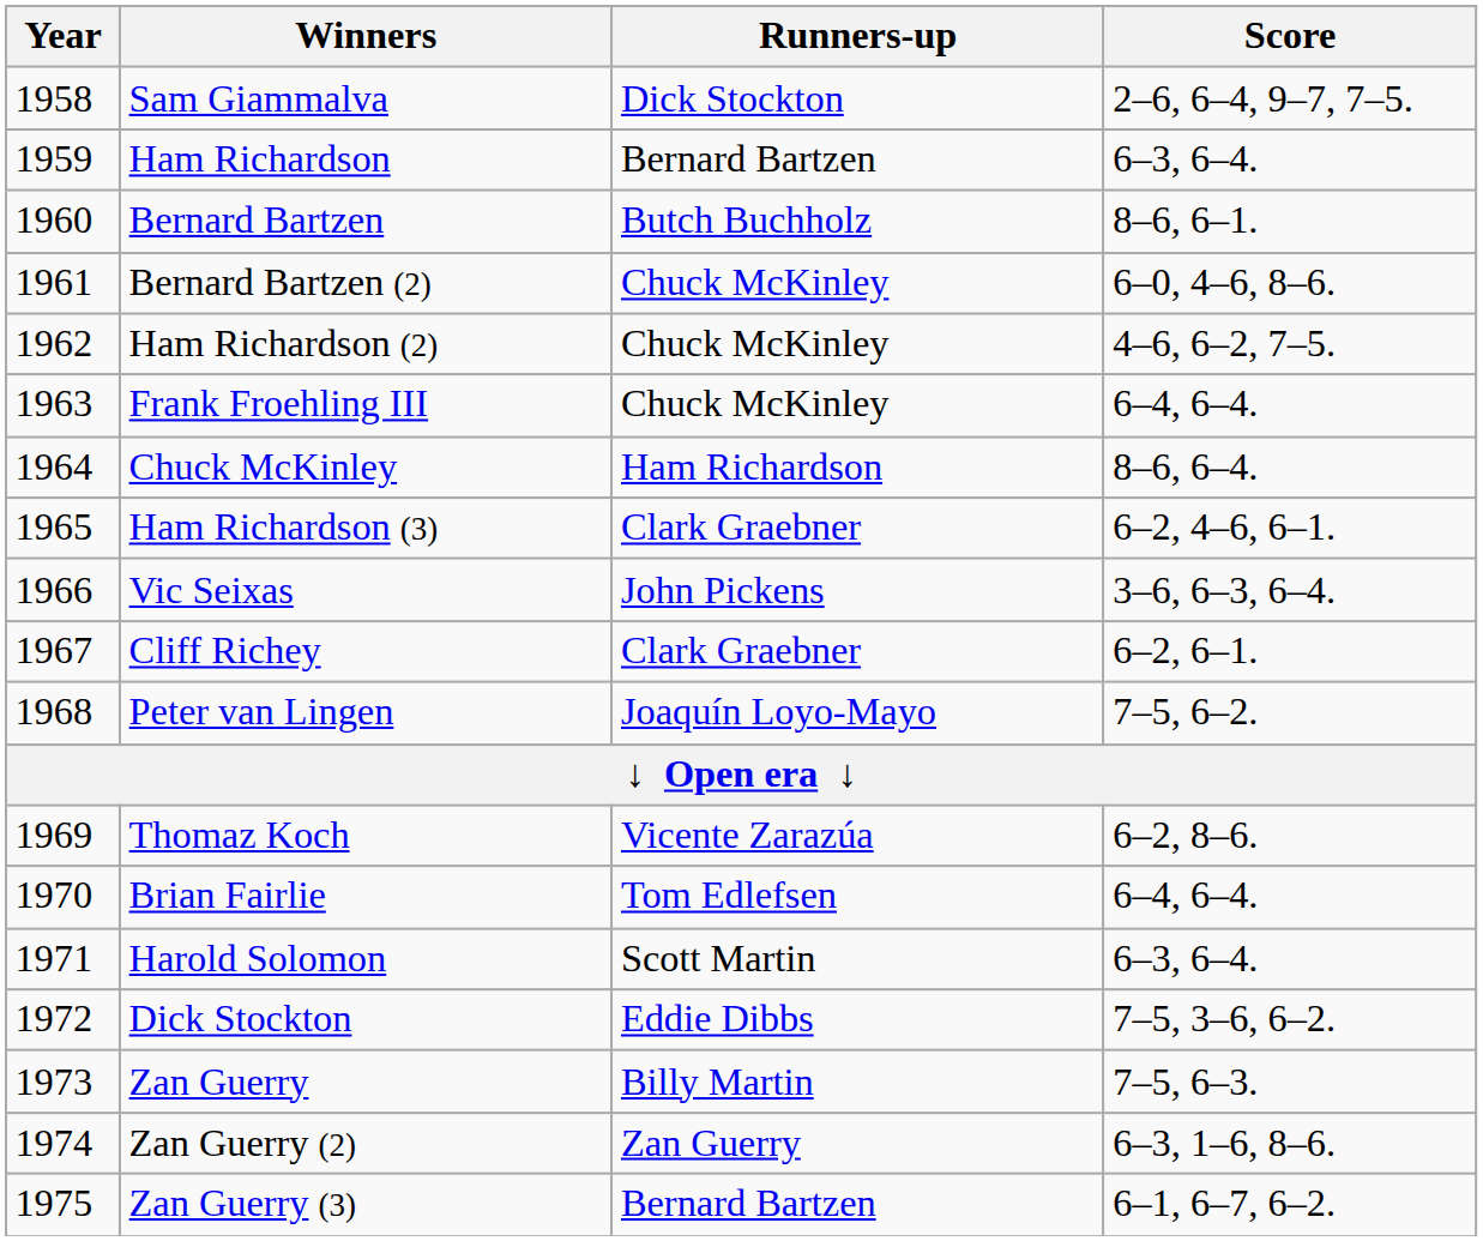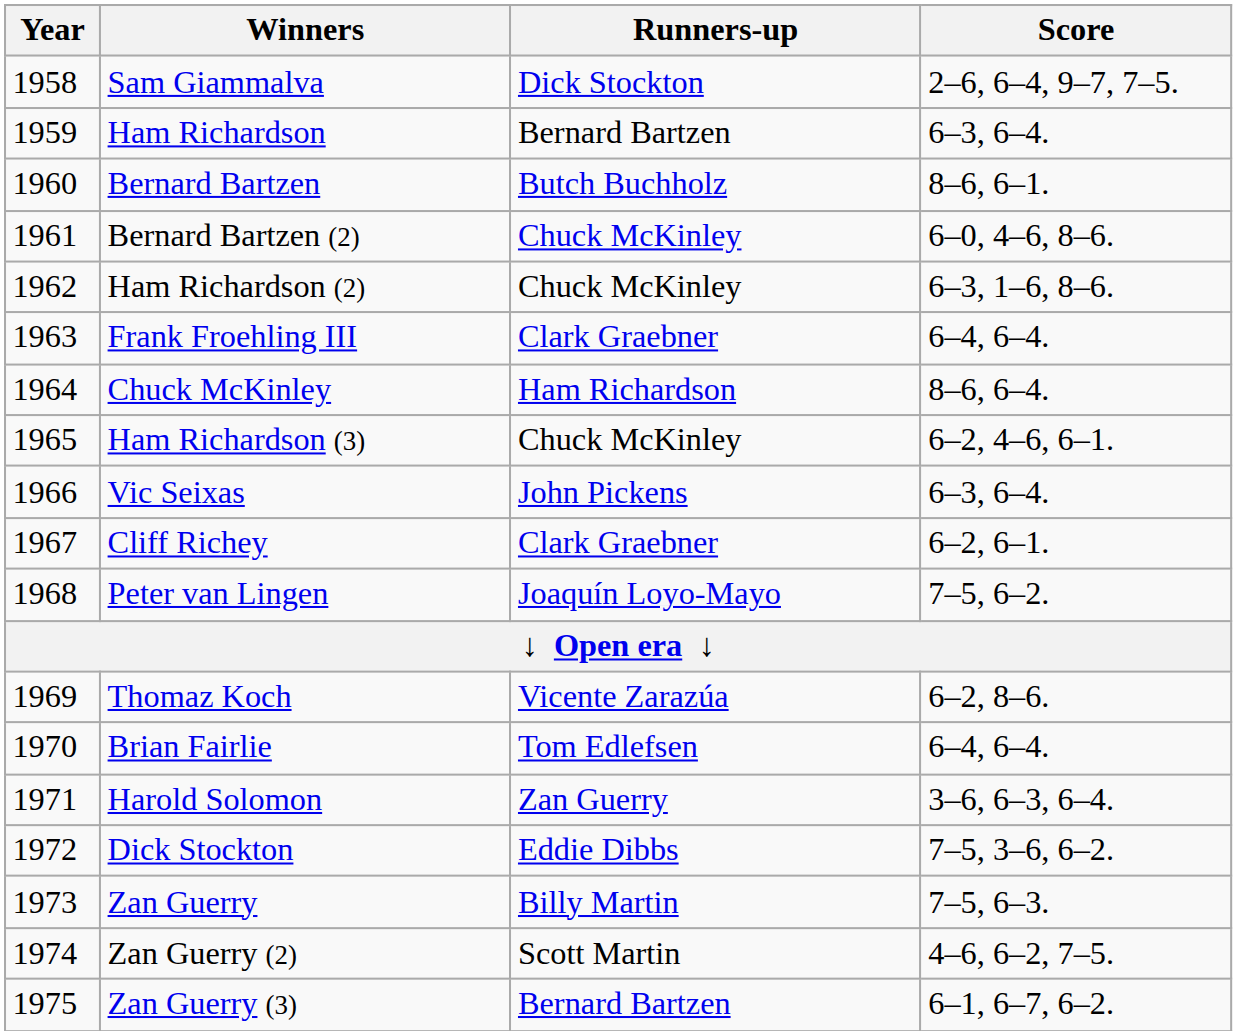Ham Richardson (2) | Score: 4–6, 6–2, 7–5. -> 6–3, 1–6, 8–6.
Frank Froehling III | Runners-up: Chuck McKinley -> Clark Graebner
Ham Richardson (3) | Runners-up: Clark Graebner -> Chuck McKinley
Vic Seixas | Score: 3–6, 6–3, 6–4. -> 6–3, 6–4.
Harold Solomon | Runners-up: Scott Martin -> Zan Guerry
Harold Solomon | Score: 6–3, 6–4. -> 3–6, 6–3, 6–4.
Zan Guerry (2) | Runners-up: Zan Guerry -> Scott Martin
Zan Guerry (2) | Score: 6–3, 1–6, 8–6. -> 4–6, 6–2, 7–5.
